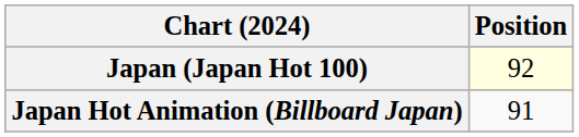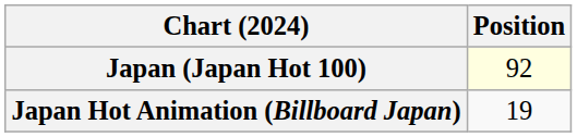Japan Hot Animation (Billboard Japan) | Position: 91 -> 19
